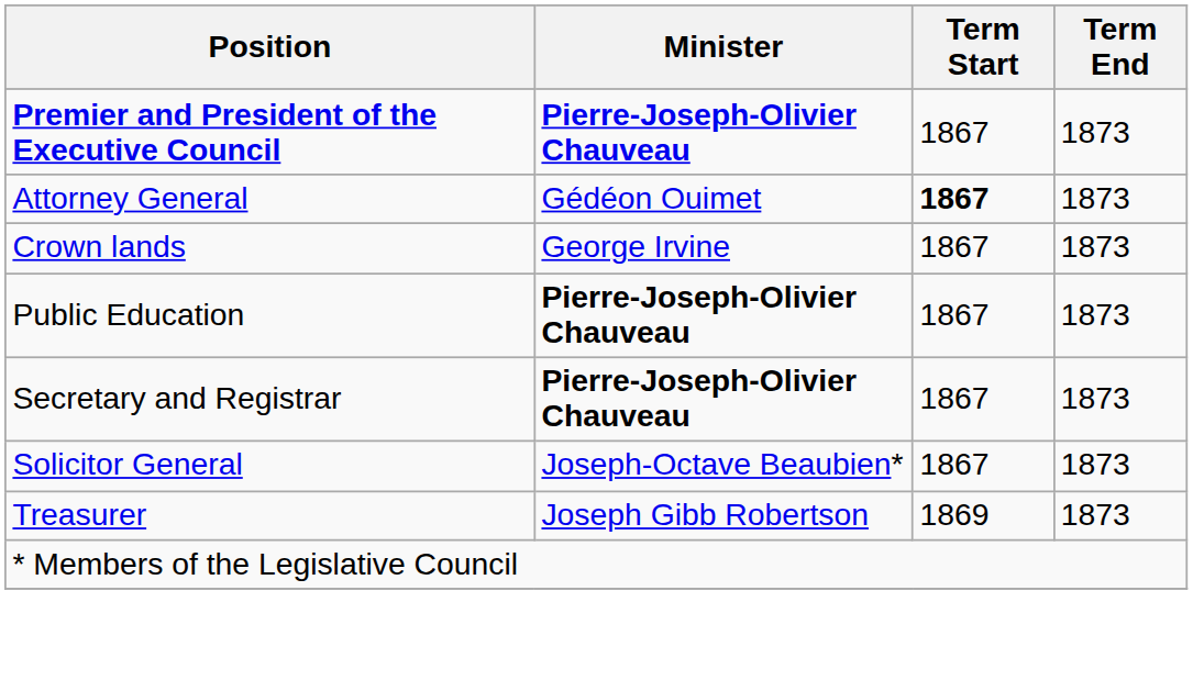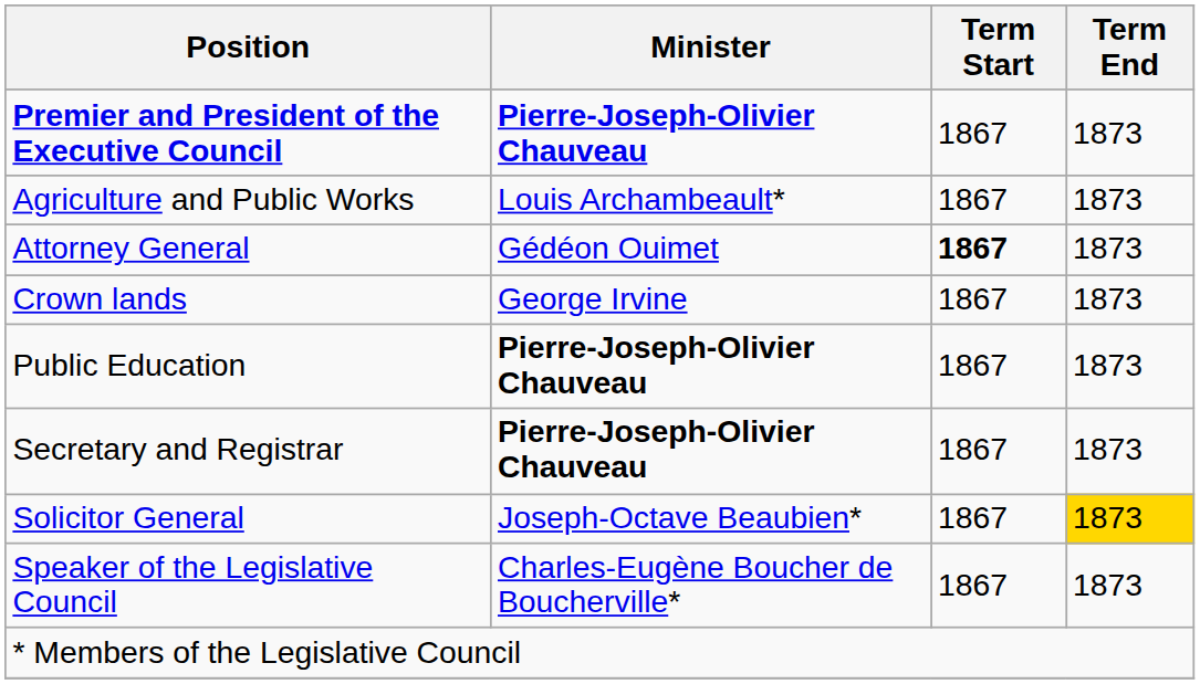+ row: Agriculture and Public Works | Louis Archambeault* | 1867 | 1873
Solicitor General | Term End: no background -> gold background
+ row: Speaker of the Legislative Council | Charles-Eugène Boucher de Boucherville* | 1867 | 1873
- row: Treasurer | Joseph Gibb Robertson | 1869 | 1873
